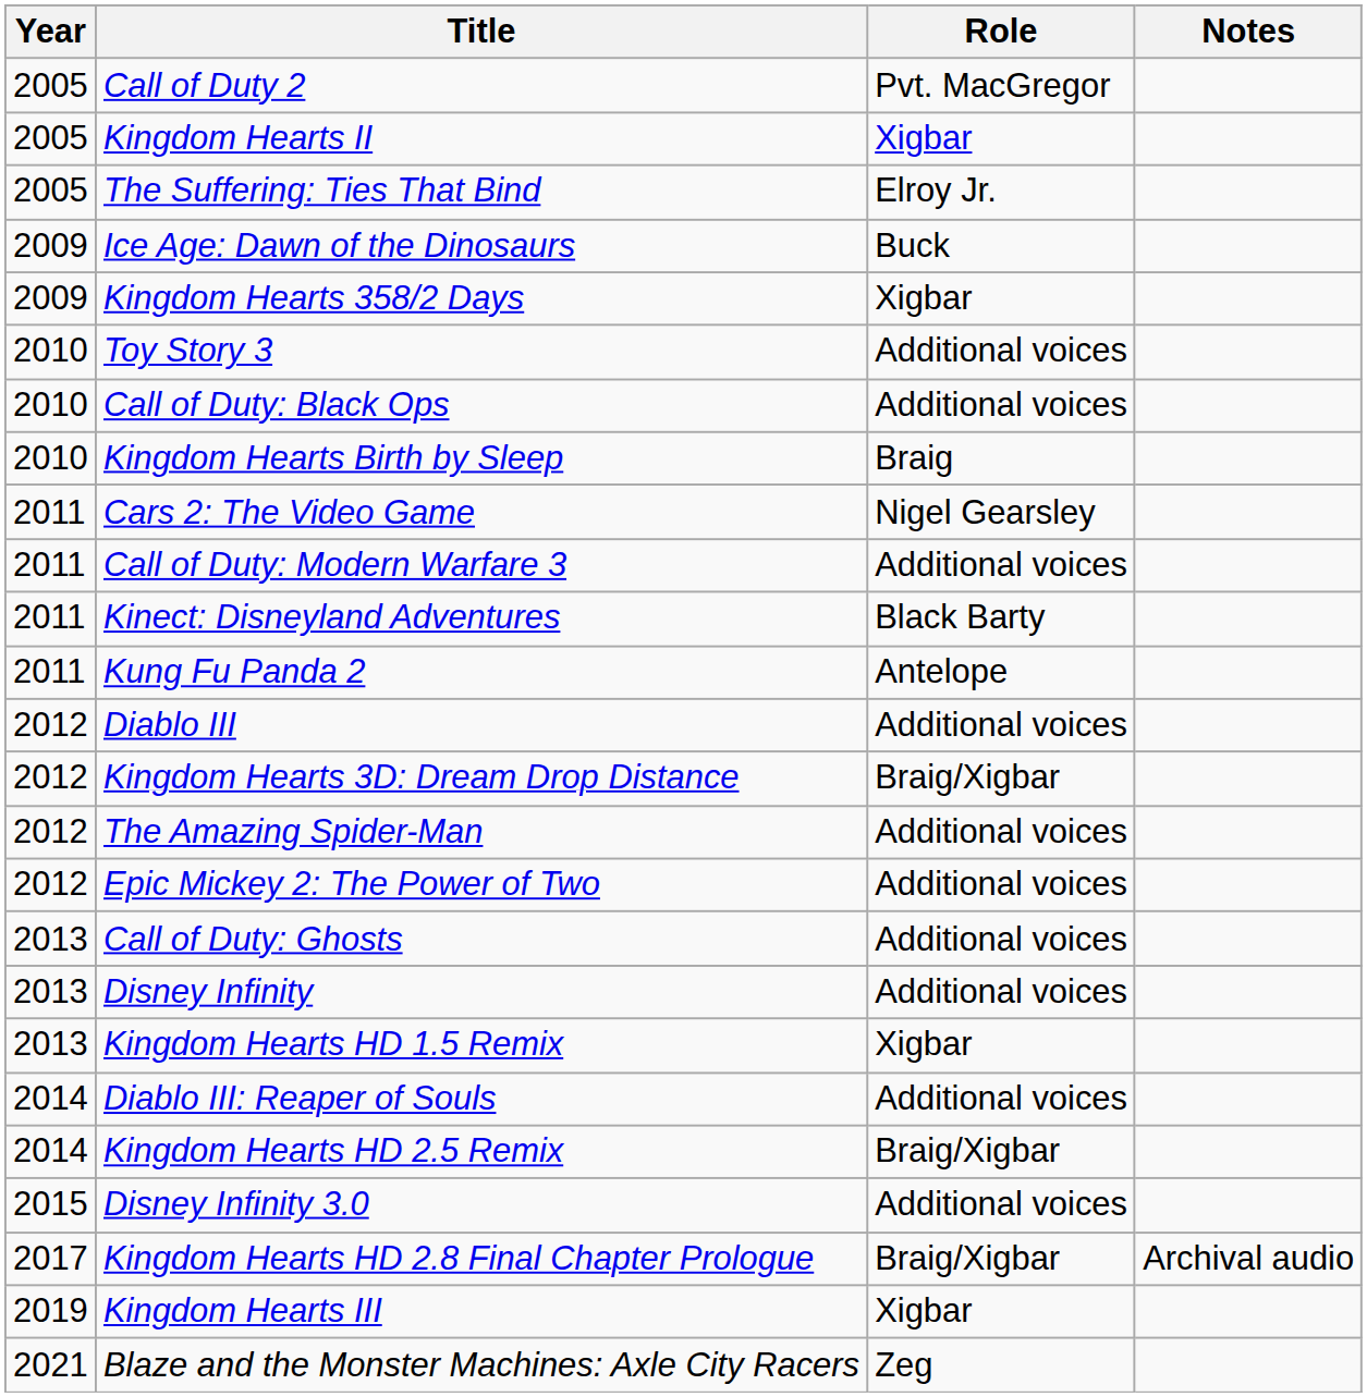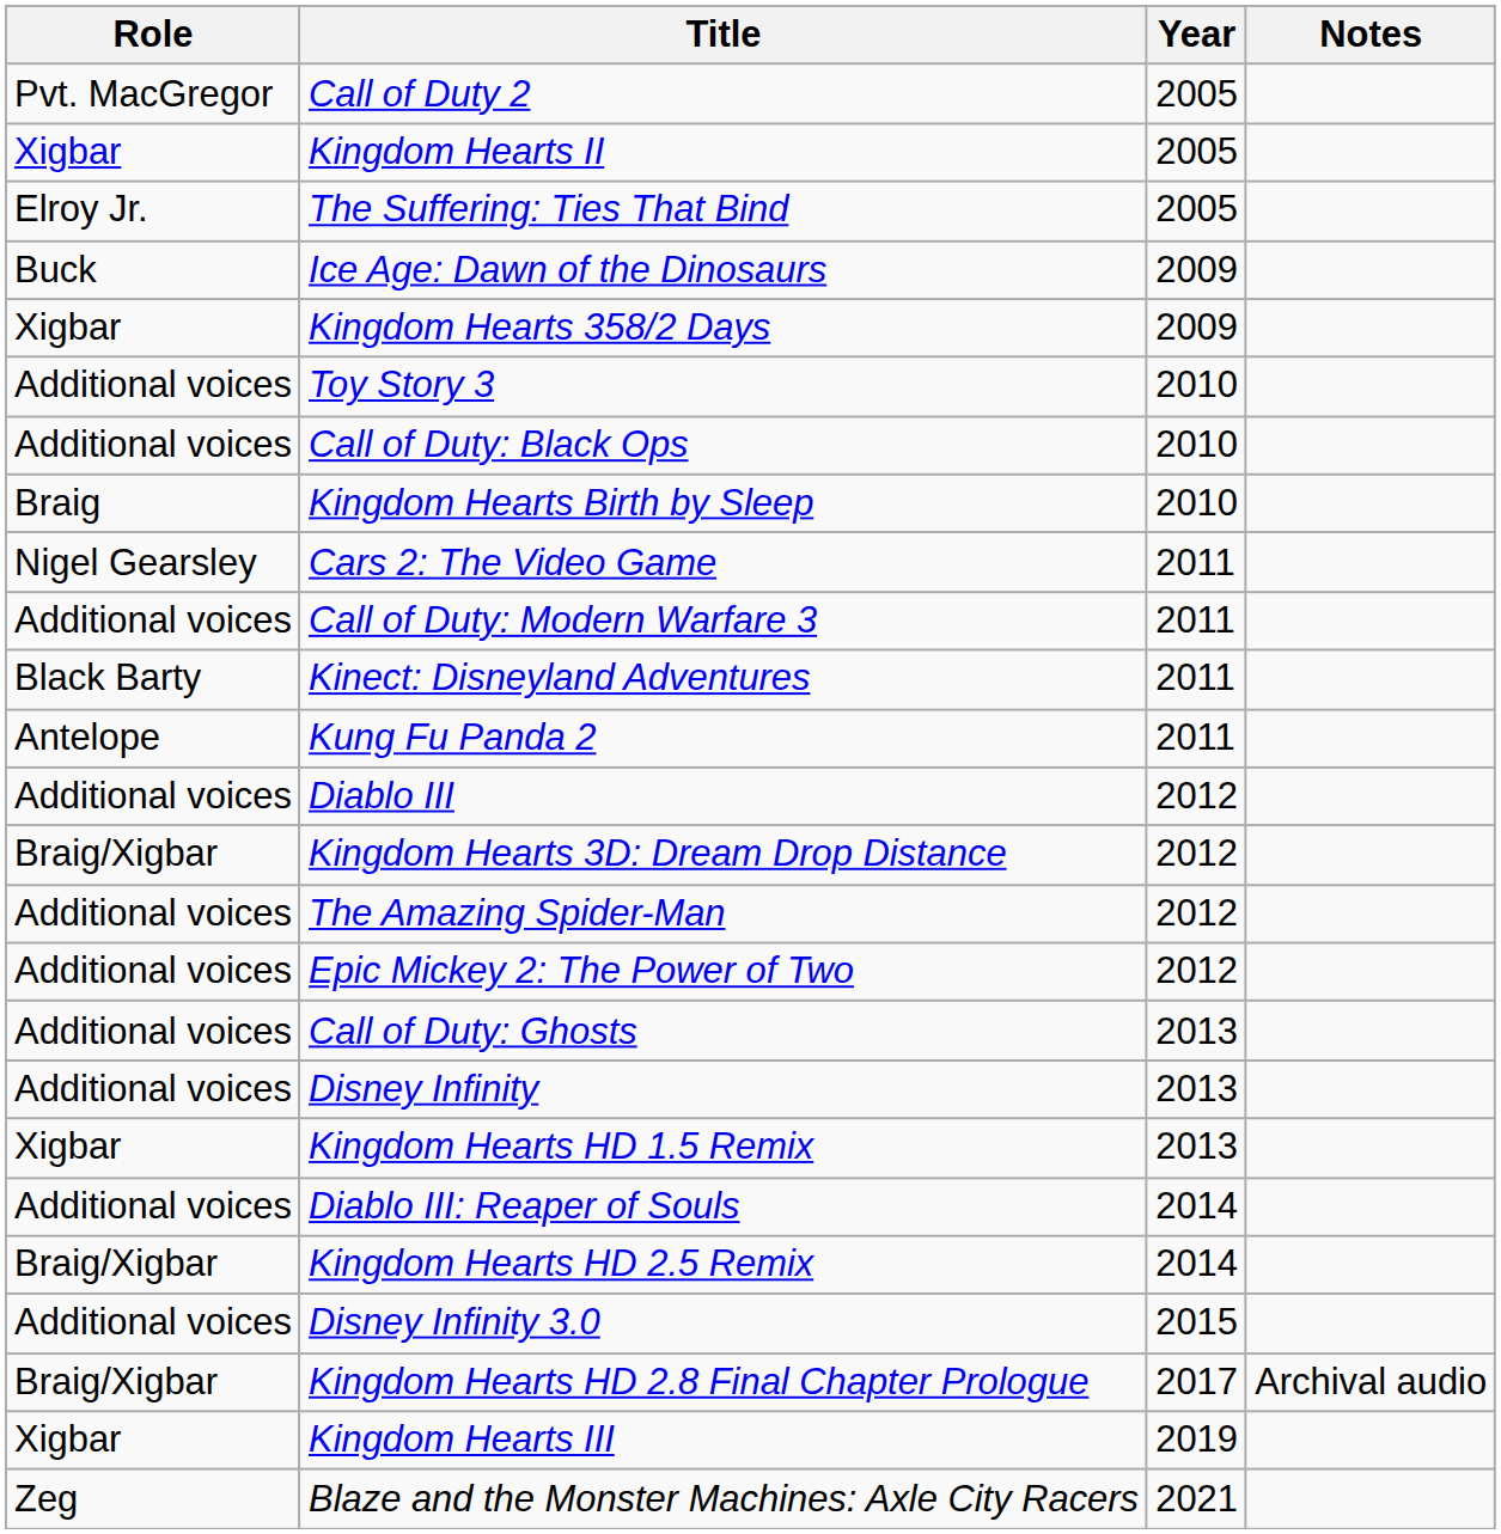columns swapped: Year <-> Role
